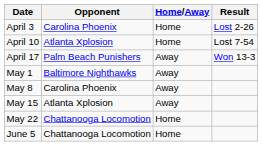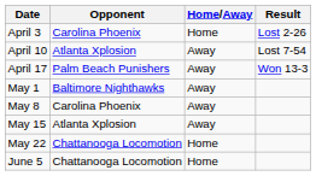April 10 | Home/Away: Home -> Away
